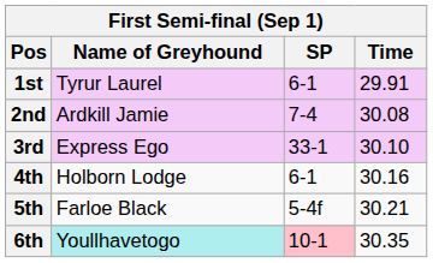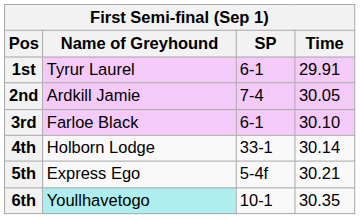2nd | Time: 30.08 -> 30.05
3rd | Name of Greyhound: Express Ego -> Farloe Black
3rd | SP: 33-1 -> 6-1
4th | SP: 6-1 -> 33-1
4th | Time: 30.16 -> 30.14
5th | Name of Greyhound: Farloe Black -> Express Ego
6th | SP: pink background -> no background
